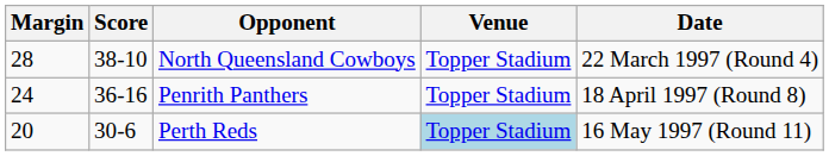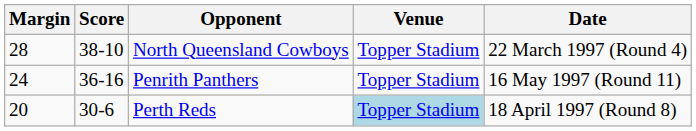Penrith Panthers | Date: 18 April 1997 (Round 8) -> 16 May 1997 (Round 11)
Perth Reds | Date: 16 May 1997 (Round 11) -> 18 April 1997 (Round 8)
